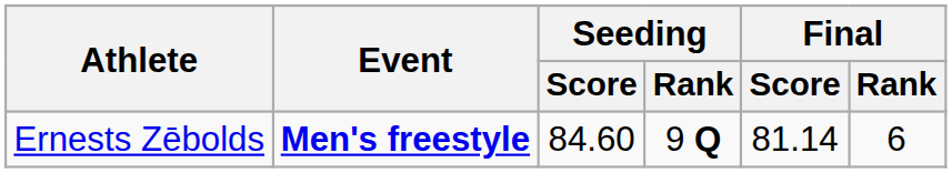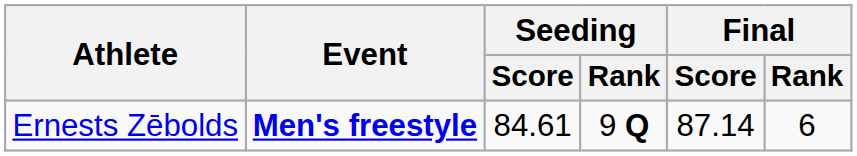Ernests Zēbolds | Seeding / Score: 84.60 -> 84.61
Ernests Zēbolds | Final / Score: 81.14 -> 87.14
